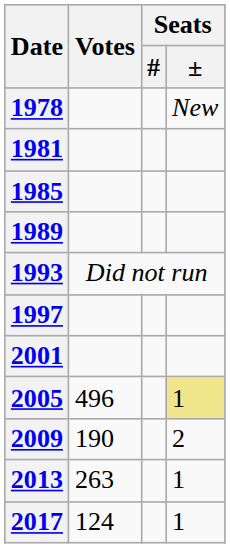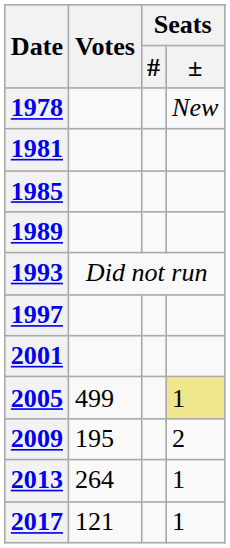2005 | Votes: 496 -> 499
2009 | Votes: 190 -> 195
2013 | Votes: 263 -> 264
2017 | Votes: 124 -> 121
